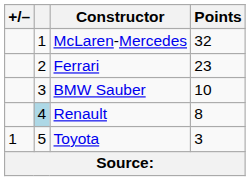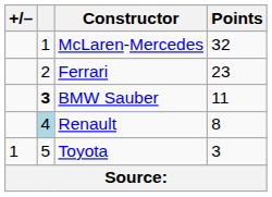BMW Sauber | column 2: normal -> bold
BMW Sauber | Points: 10 -> 11
